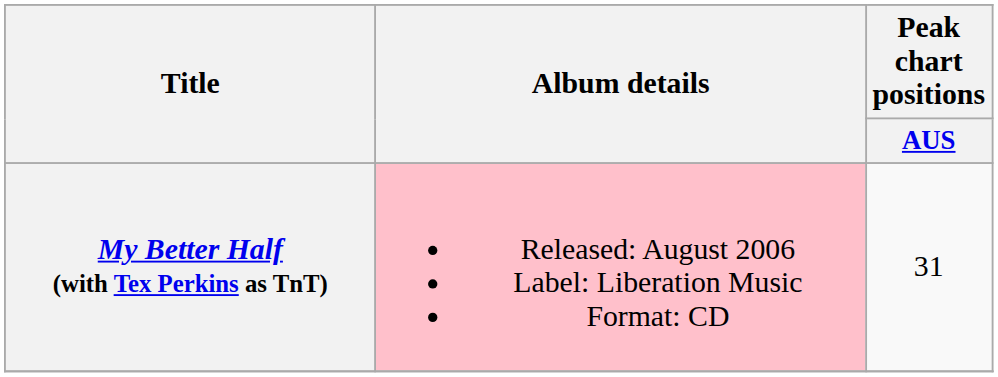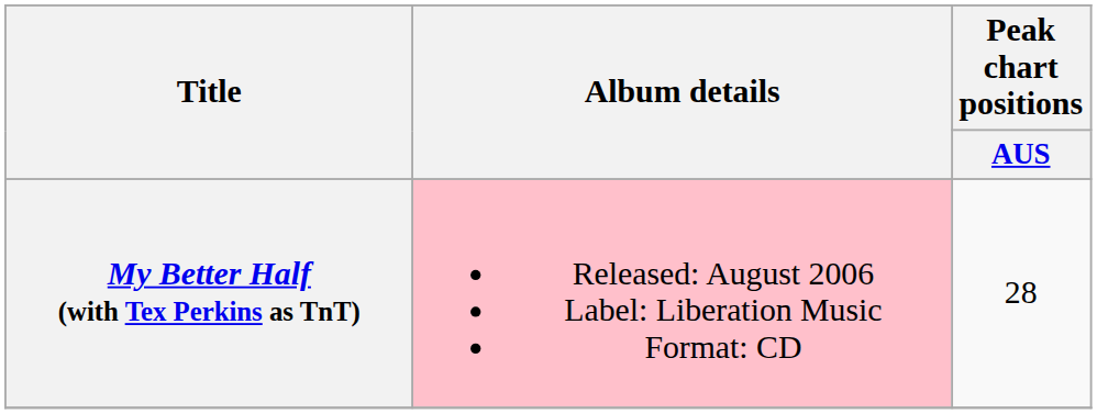My Better Half (with Tex Perkins as TnT) | Peak chart positions / AUS: 31 -> 28
